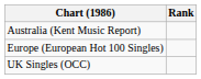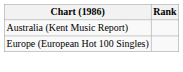- row: UK Singles (OCC)
